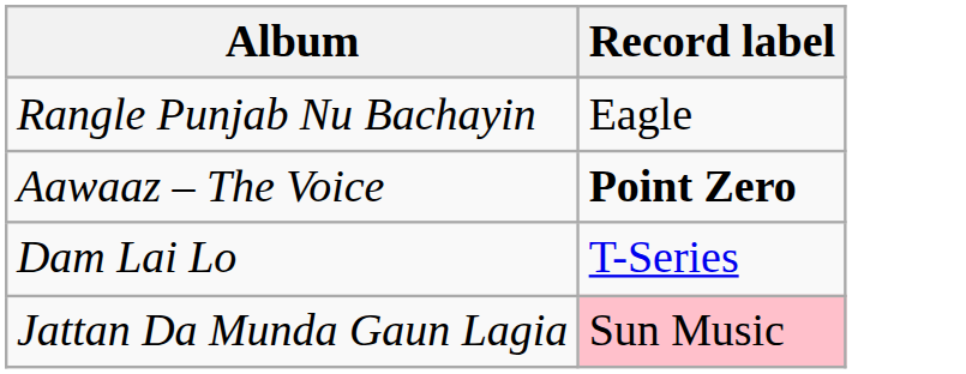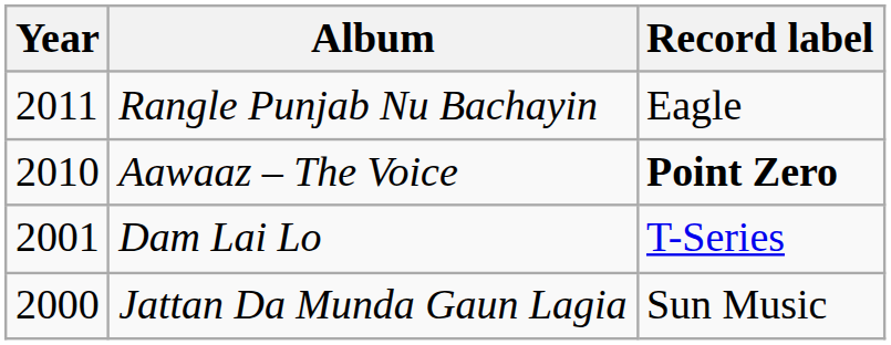+ column: Year | 2011 | 2010 | 2001 | 2000
Jattan Da Munda Gaun Lagia | Record label: pink background -> no background
